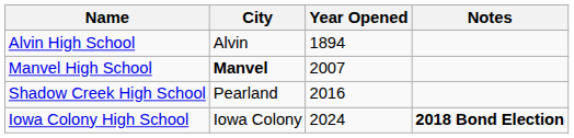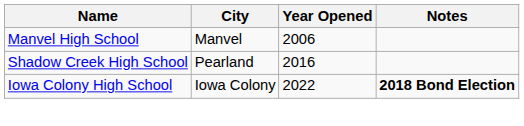- row: Alvin High School | Alvin | 1894
Manvel High School | City: bold -> normal
Manvel High School | Year Opened: 2007 -> 2006
Iowa Colony High School | Year Opened: 2024 -> 2022
